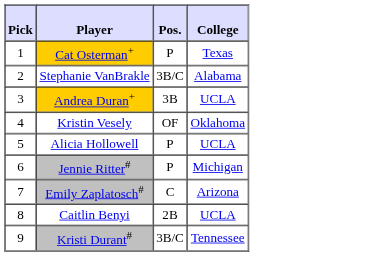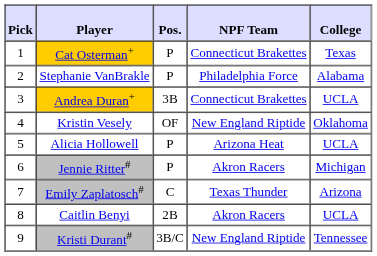+ column: NPF Team | Connecticut Brakettes | Philadelphia Force | Connecticut Brakettes | New England Riptide | Arizona Heat | Akron Racers | Texas Thunder | Akron Racers | New England Riptide
Stephanie VanBrakle | Pos.: 3B/C -> P
